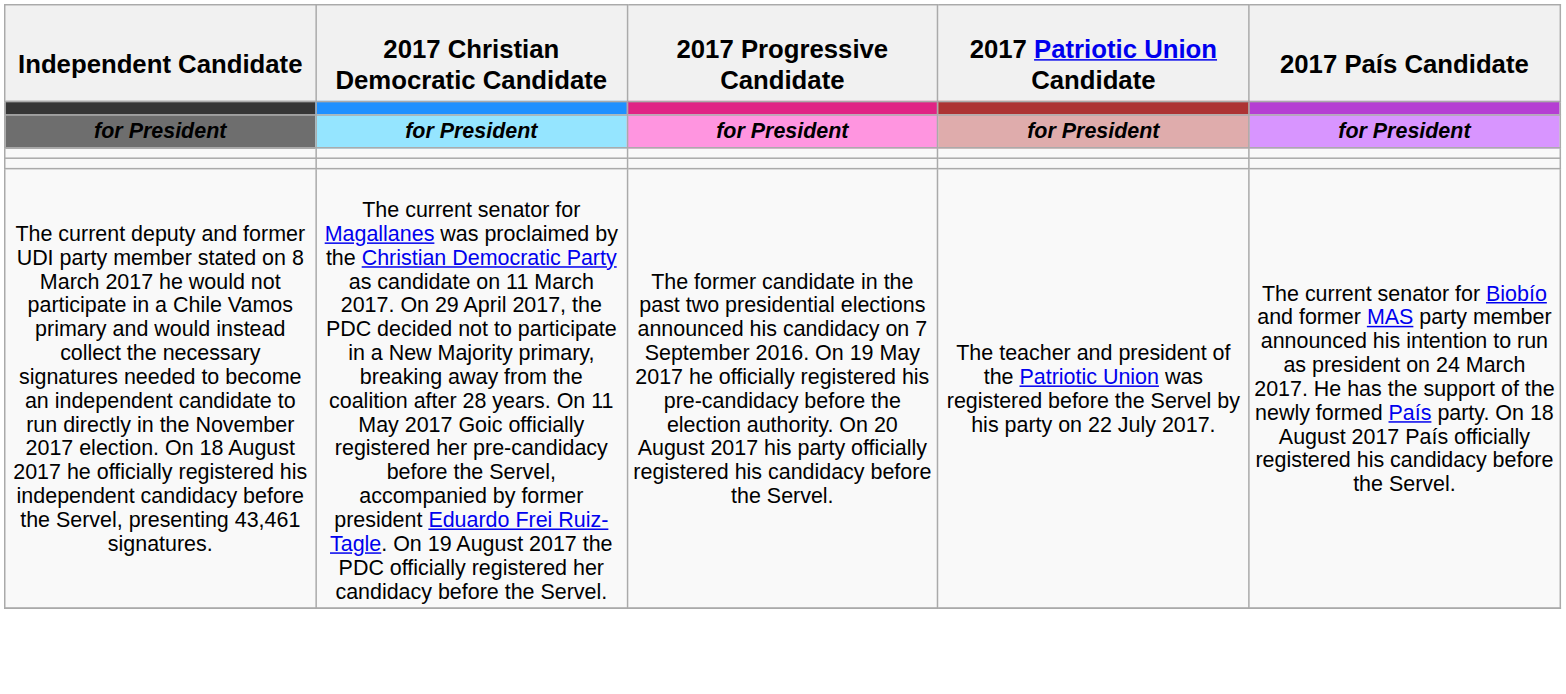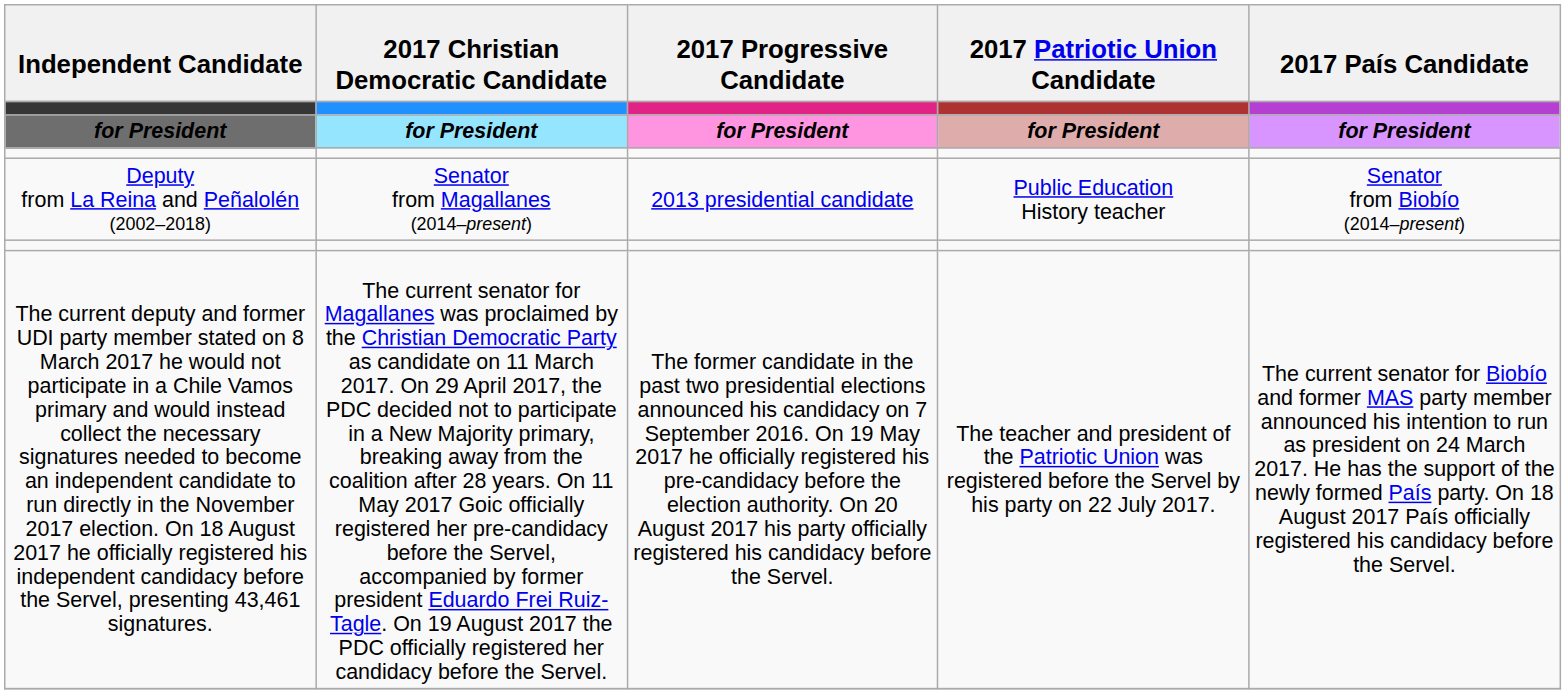+ row: Deputy from La Reina and Peñalolén (2002–2018) | Senator from Magallanes (2014–present) | 2013 presidential candidate | Public Education History teacher | Senator from Biobío (2014–present)
